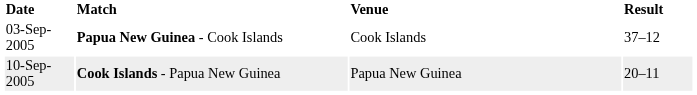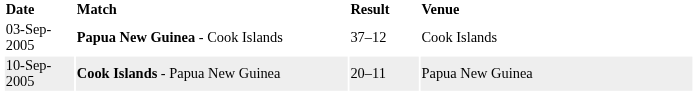columns swapped: Venue <-> Result
